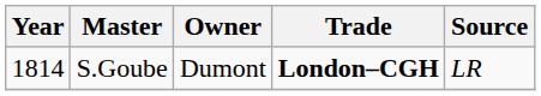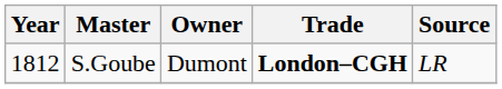S.Goube | Year: 1814 -> 1812
